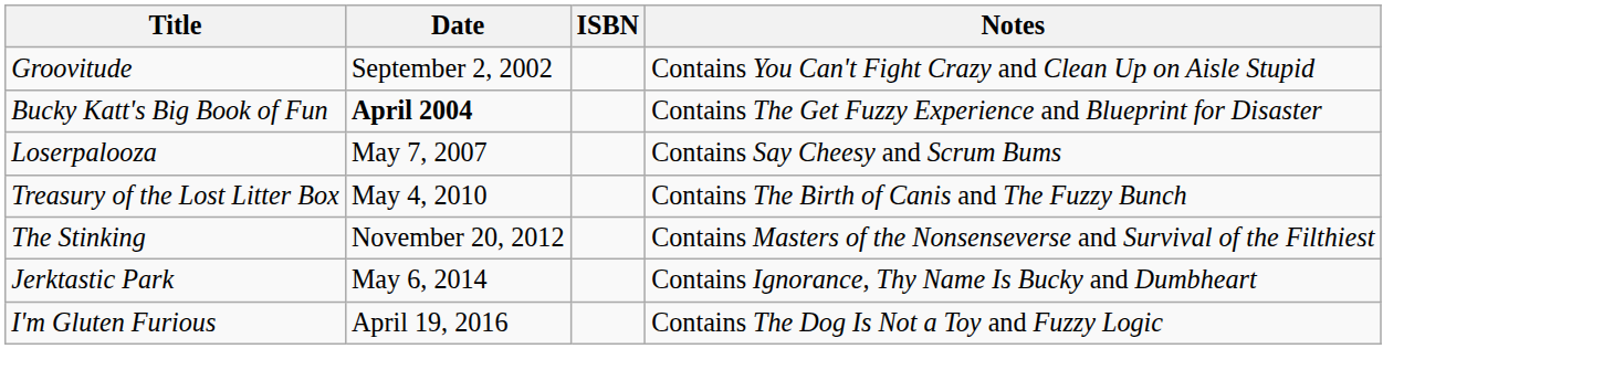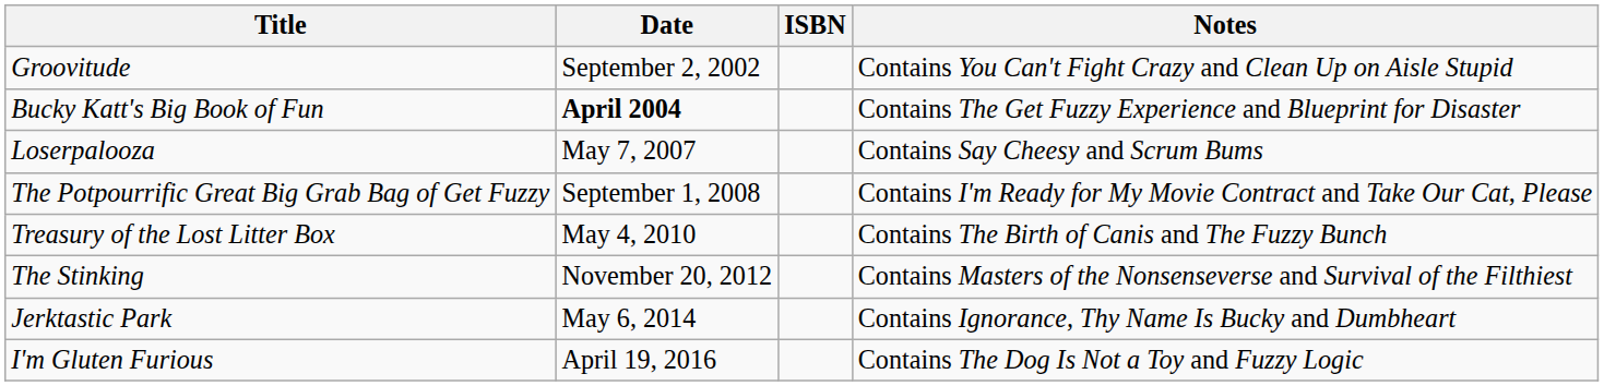+ row: The Potpourrific Great Big Grab Bag of Get Fuzzy | September 1, 2008 | Contains I'm Ready for My Movie Contract and Take Our Cat, Please
